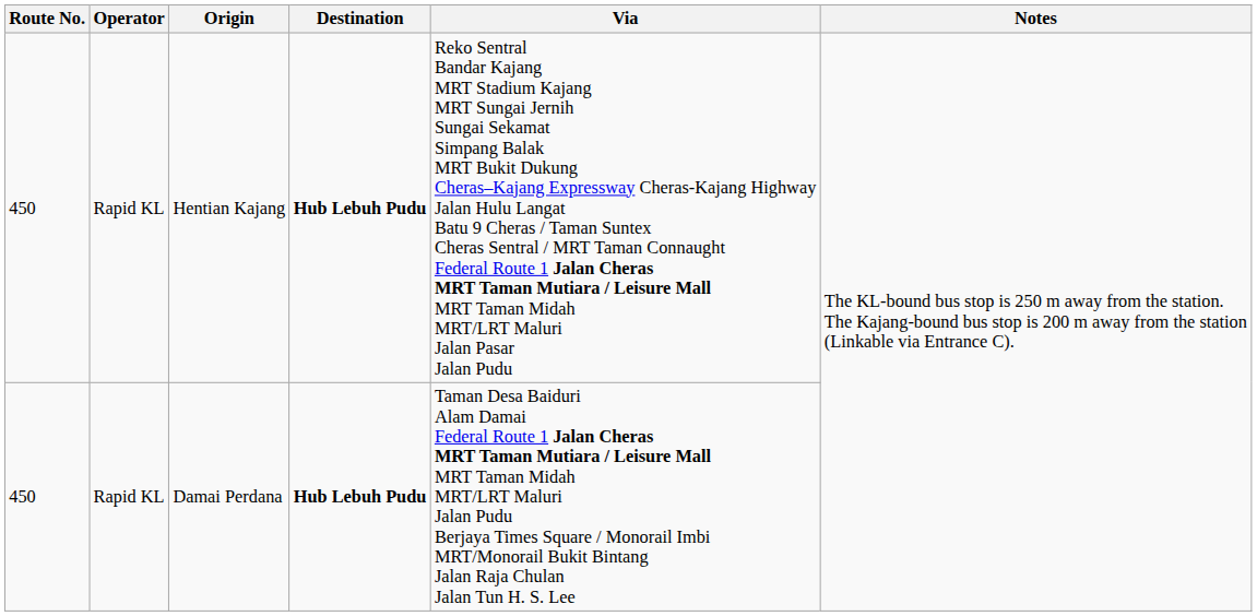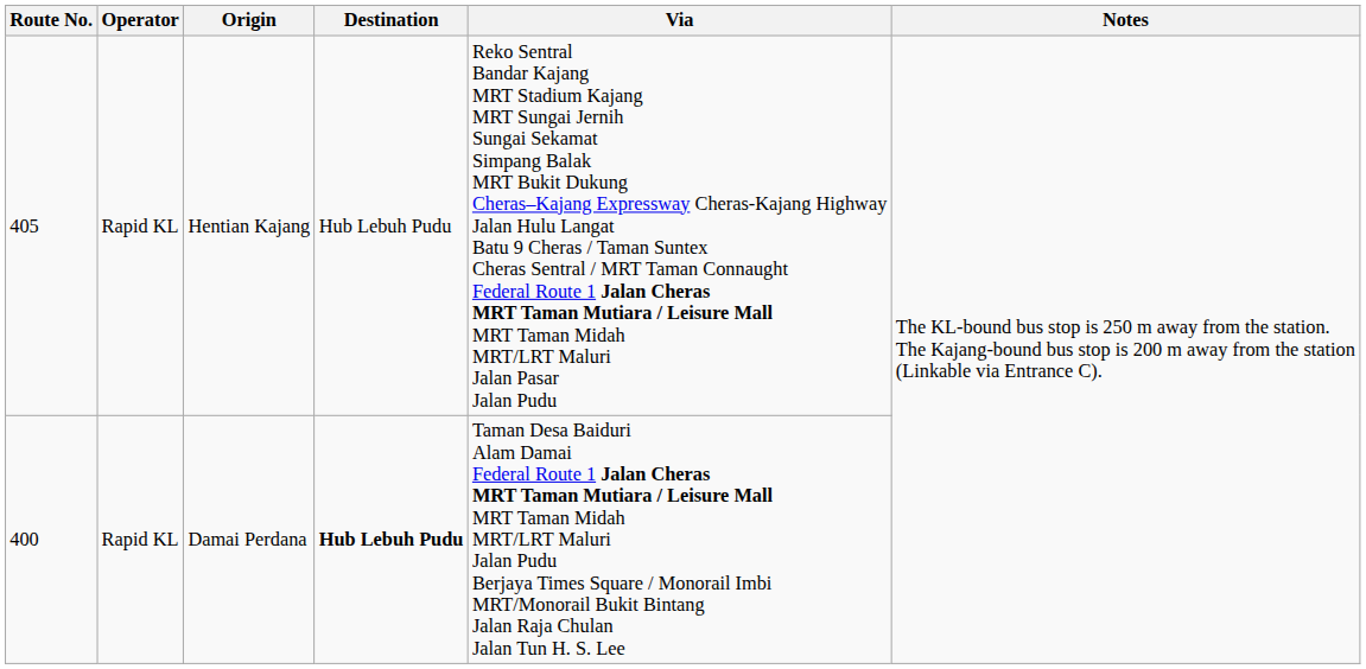Hentian Kajang | Route No.: 450 -> 405
Hentian Kajang | Destination: bold -> normal
Damai Perdana | Route No.: 450 -> 400
